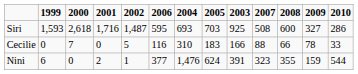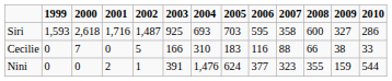columns swapped: 2003 <-> 2006
Siri | 2007: 508 -> 358
Cecilie | 2009: 78 -> 38
Nini | 1999: 6 -> 0
